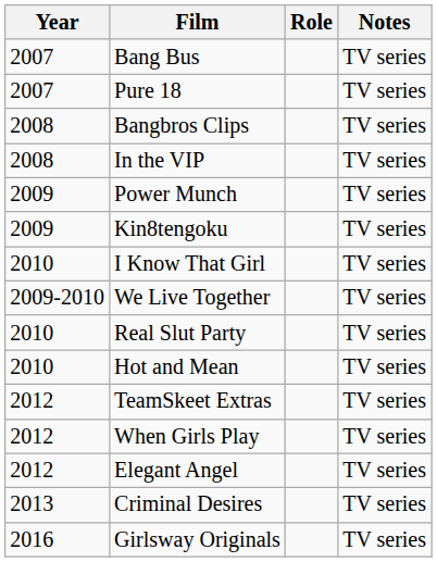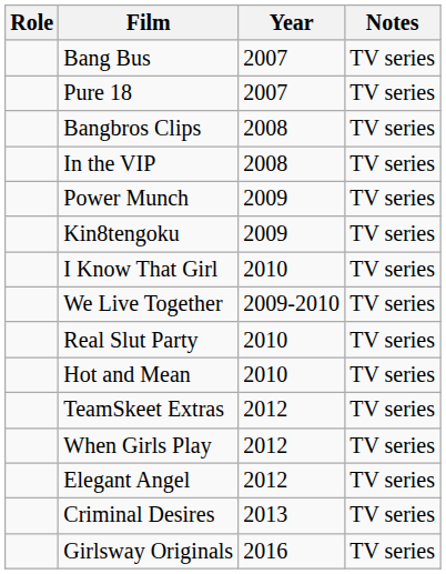columns swapped: Year <-> Role
